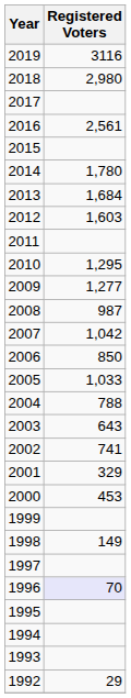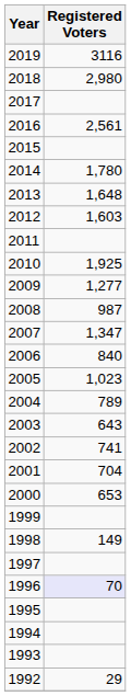2013 | Registered Voters: 1,684 -> 1,648
2010 | Registered Voters: 1,295 -> 1,925
2007 | Registered Voters: 1,042 -> 1,347
2006 | Registered Voters: 850 -> 840
2005 | Registered Voters: 1,033 -> 1,023
2004 | Registered Voters: 788 -> 789
2001 | Registered Voters: 329 -> 704
2000 | Registered Voters: 453 -> 653
